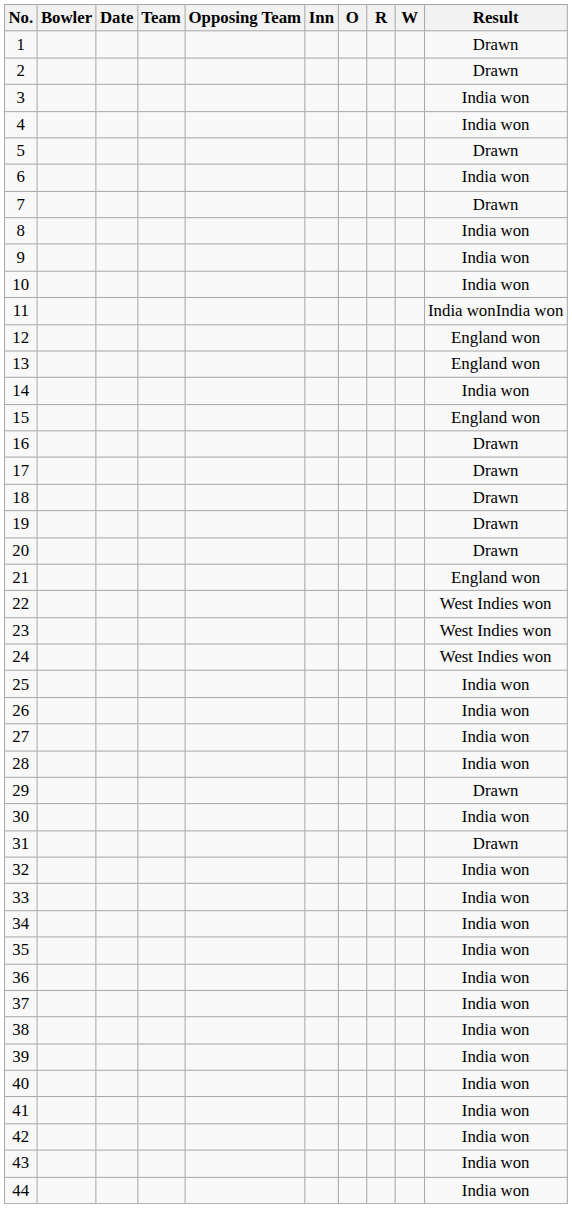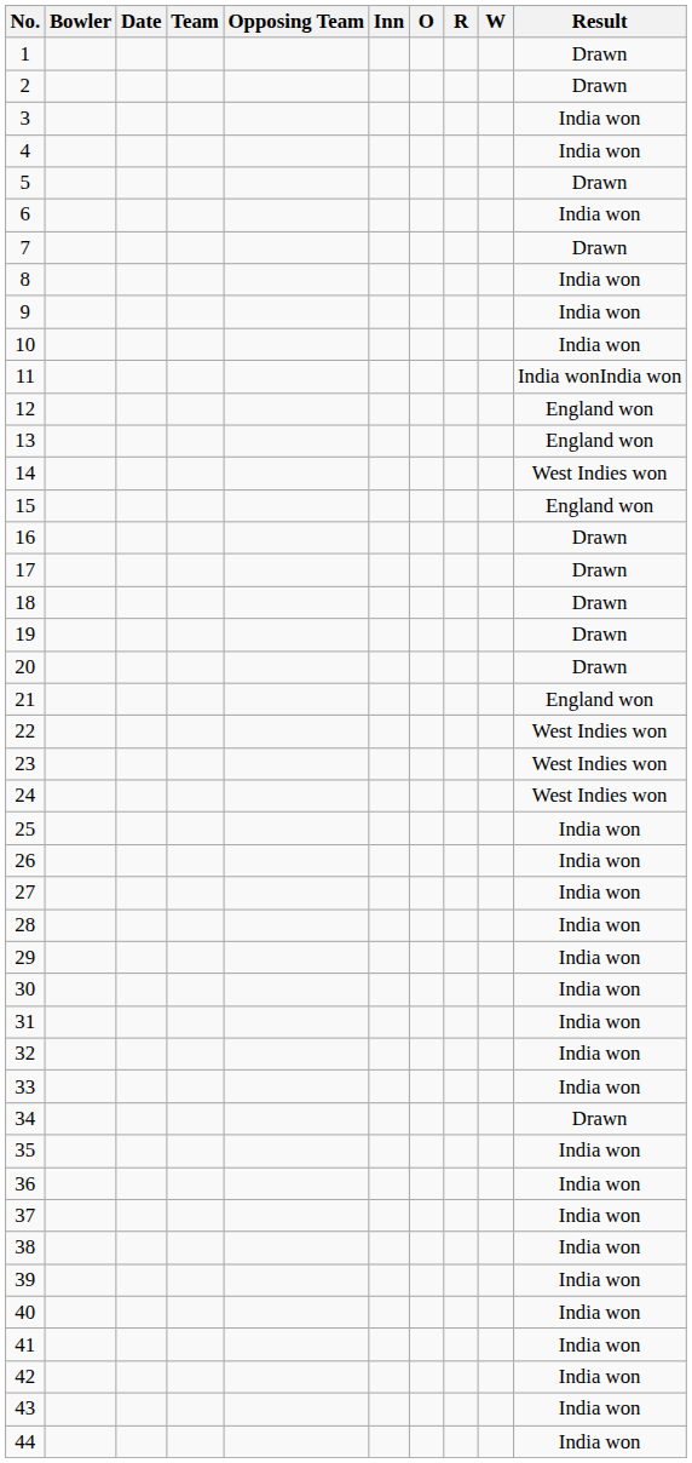14 | Result: India won -> West Indies won
29 | Result: Drawn -> India won
31 | Result: Drawn -> India won
34 | Result: India won -> Drawn
